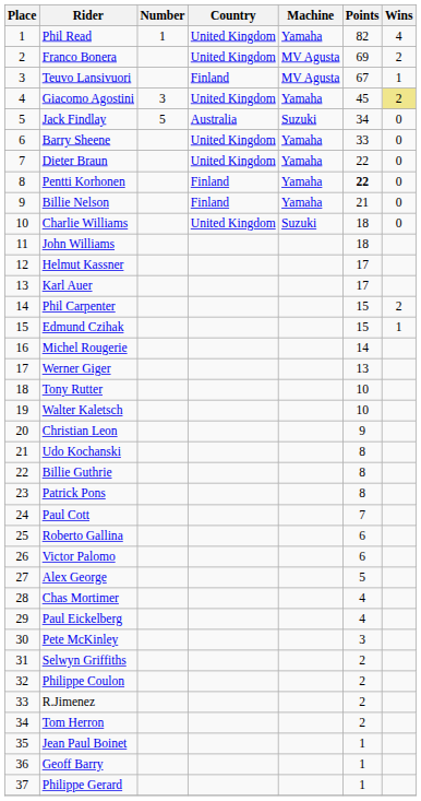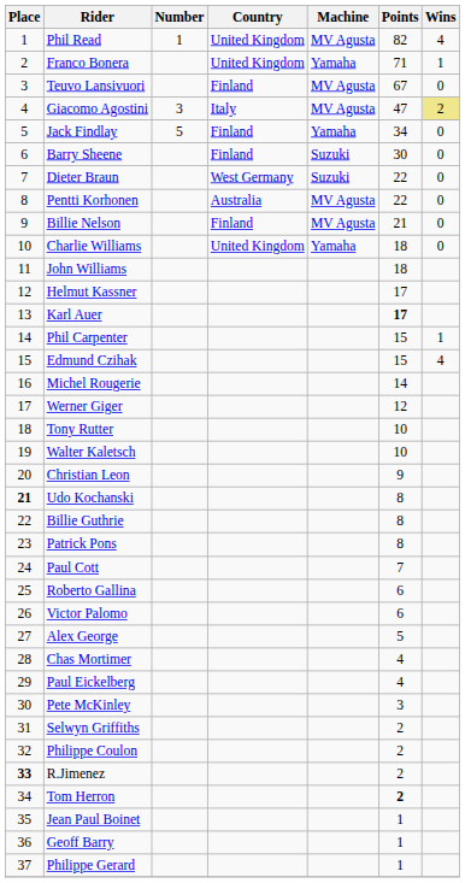Phil Read | Machine: Yamaha -> MV Agusta
Franco Bonera | Machine: MV Agusta -> Yamaha
Franco Bonera | Points: 69 -> 71
Franco Bonera | Wins: 2 -> 1
Teuvo Lansivuori | Wins: 1 -> 0
Giacomo Agostini | Country: United Kingdom -> Italy
Giacomo Agostini | Machine: Yamaha -> MV Agusta
Giacomo Agostini | Points: 45 -> 47
Jack Findlay | Country: Australia -> Finland
Jack Findlay | Machine: Suzuki -> Yamaha
Barry Sheene | Country: United Kingdom -> Finland
Barry Sheene | Machine: Yamaha -> Suzuki
Barry Sheene | Points: 33 -> 30
Dieter Braun | Country: United Kingdom -> West Germany
Dieter Braun | Machine: Yamaha -> Suzuki
Pentti Korhonen | Country: Finland -> Australia
Pentti Korhonen | Machine: Yamaha -> MV Agusta
Pentti Korhonen | Points: bold -> normal
Billie Nelson | Machine: Yamaha -> MV Agusta
Charlie Williams | Machine: Suzuki -> Yamaha
Karl Auer | Points: normal -> bold
Phil Carpenter | Wins: 2 -> 1
Edmund Czihak | Wins: 1 -> 4
Werner Giger | Points: 13 -> 12
Udo Kochanski | Place: normal -> bold
R.Jimenez | Place: normal -> bold
Tom Herron | Points: normal -> bold
